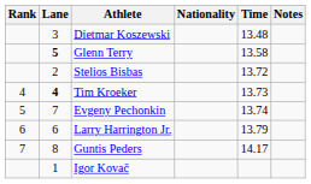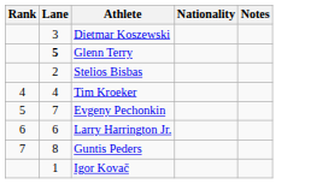- column: Time | 13.48 | 13.58 | 13.72 | 13.73 | 13.74 | 13.79 | 14.17
Tim Kroeker | Lane: bold -> normal
